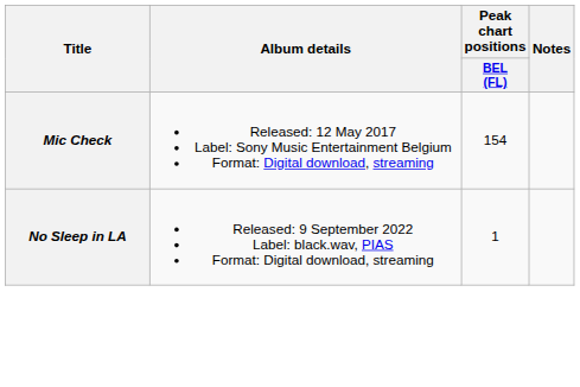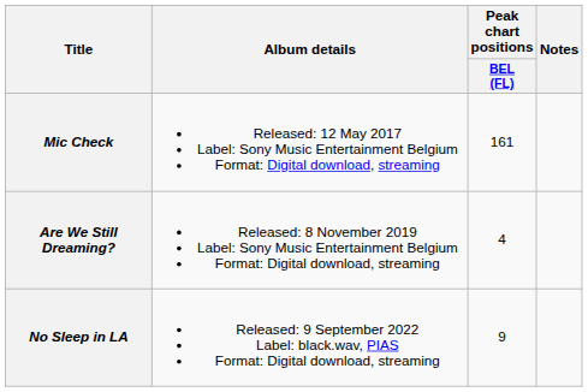Mic Check | Peak chart positions / BEL (FL): 154 -> 161
+ row: Are We Still Dreaming? | Released: 8 November 2019 Label: Sony Music Entertainment Belgium Format: Digital download, streaming | 4
No Sleep in LA | Peak chart positions / BEL (FL): 1 -> 9
